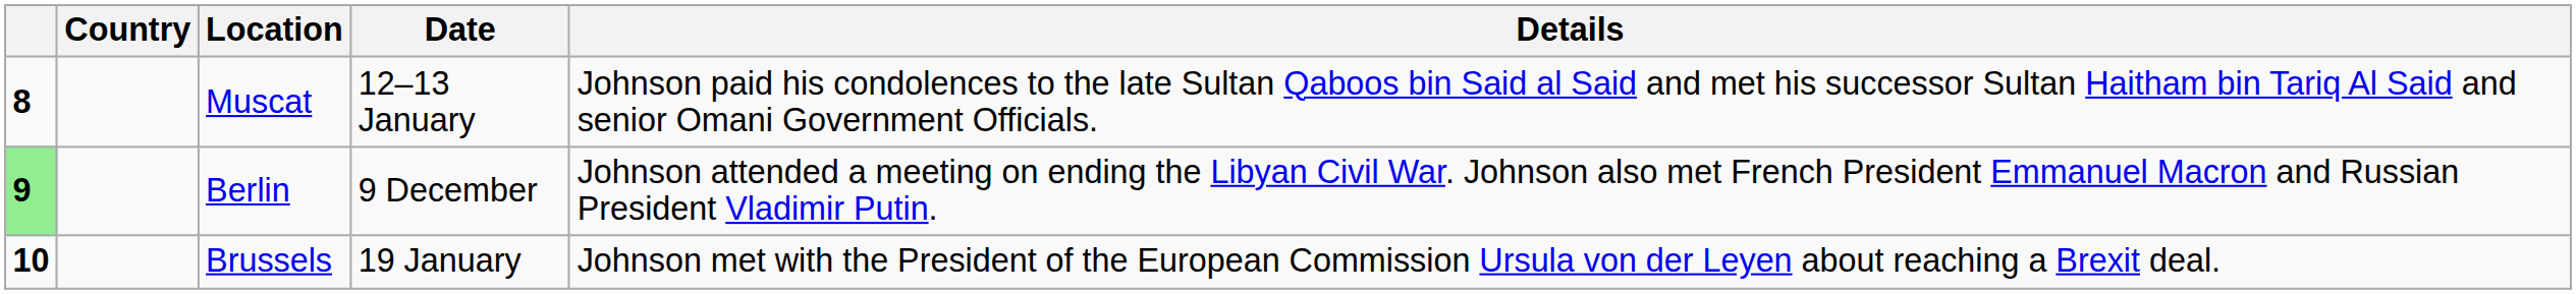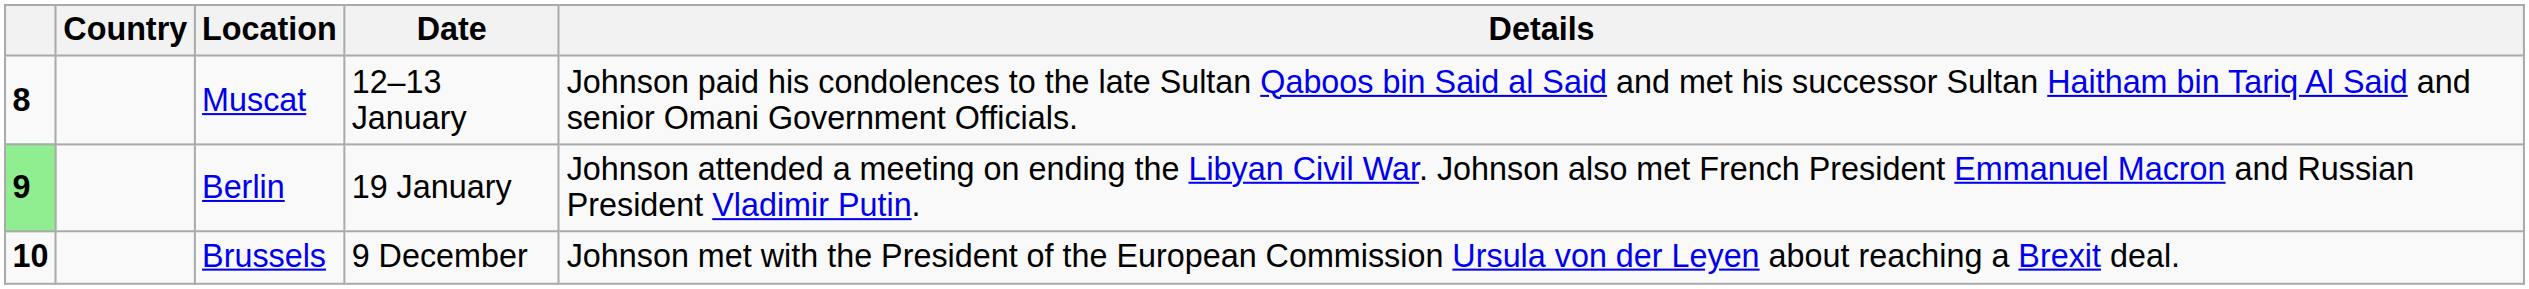Berlin | Date: 9 December -> 19 January
Brussels | Date: 19 January -> 9 December
